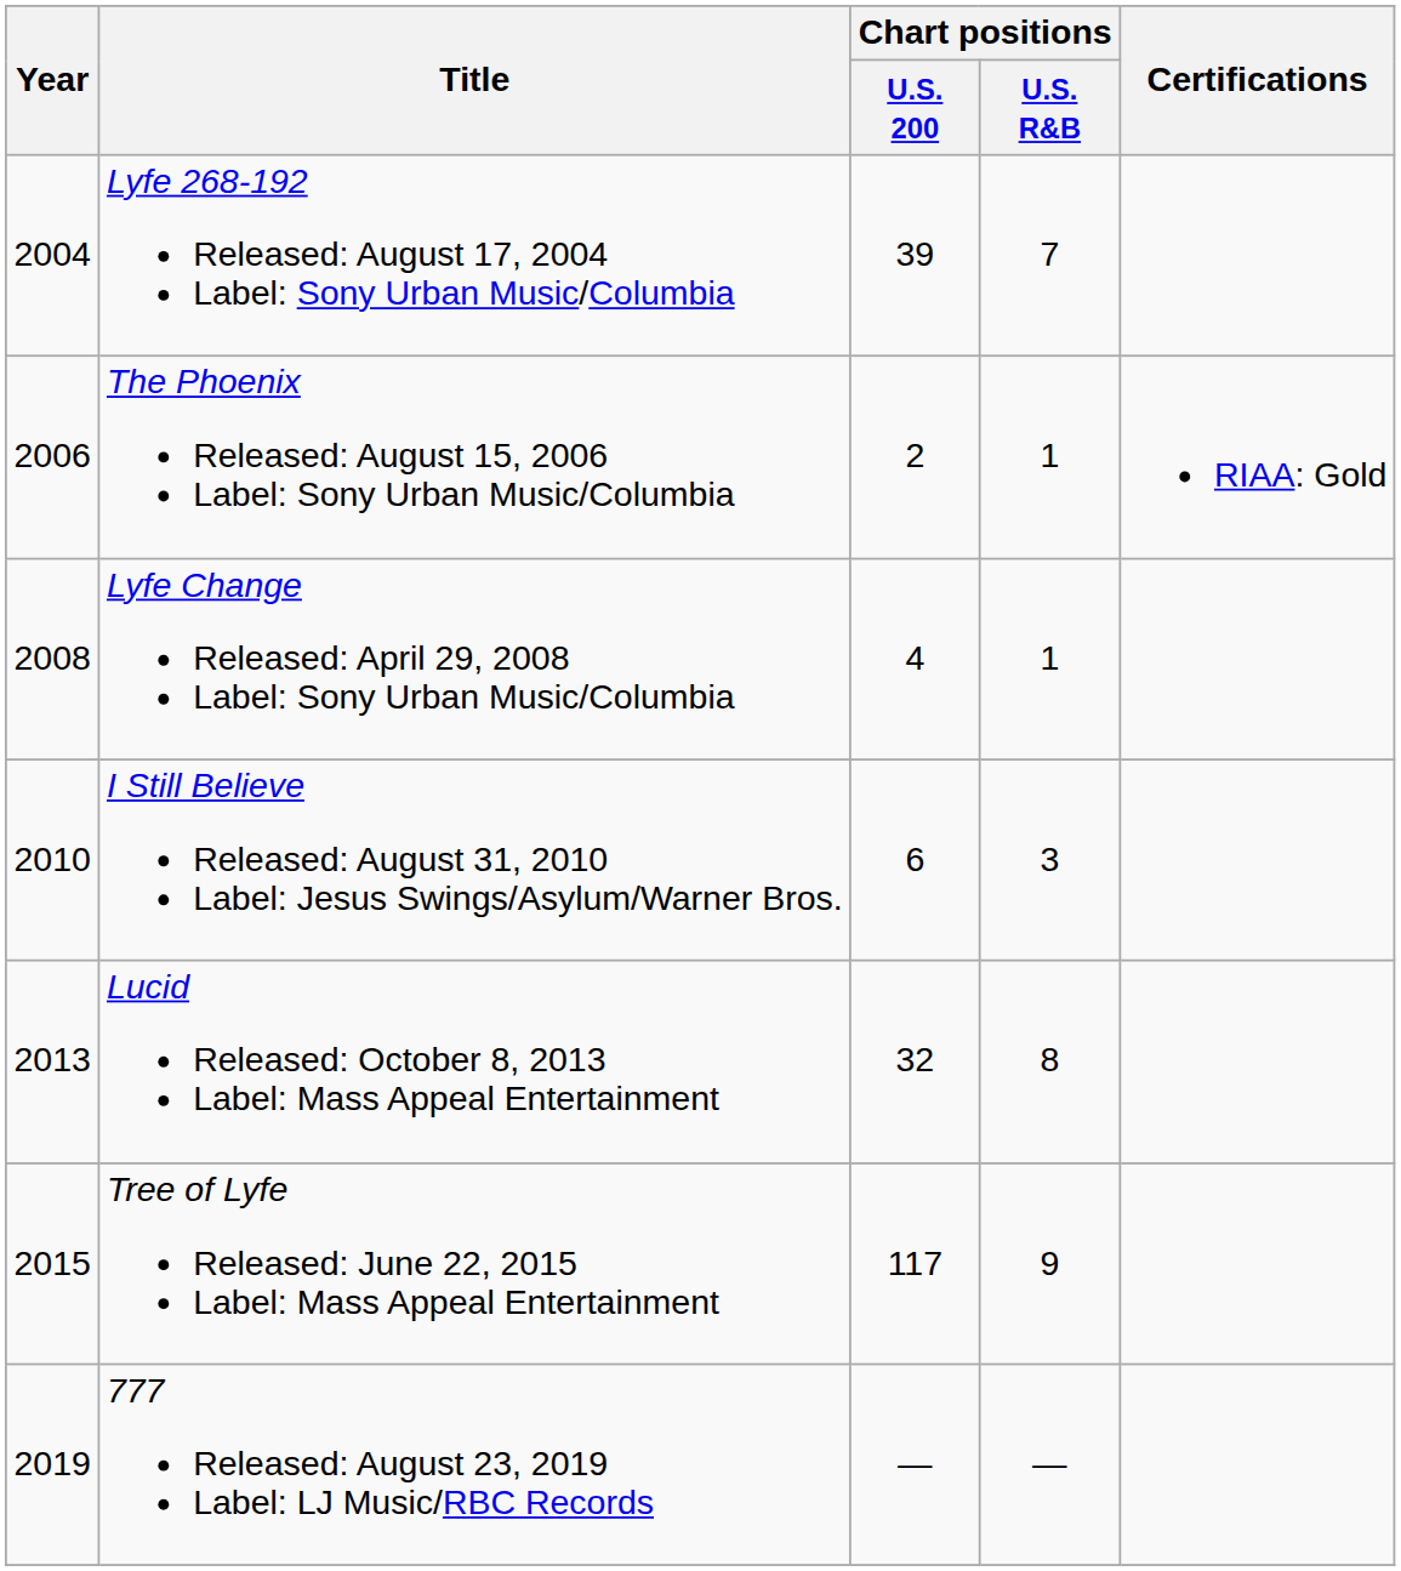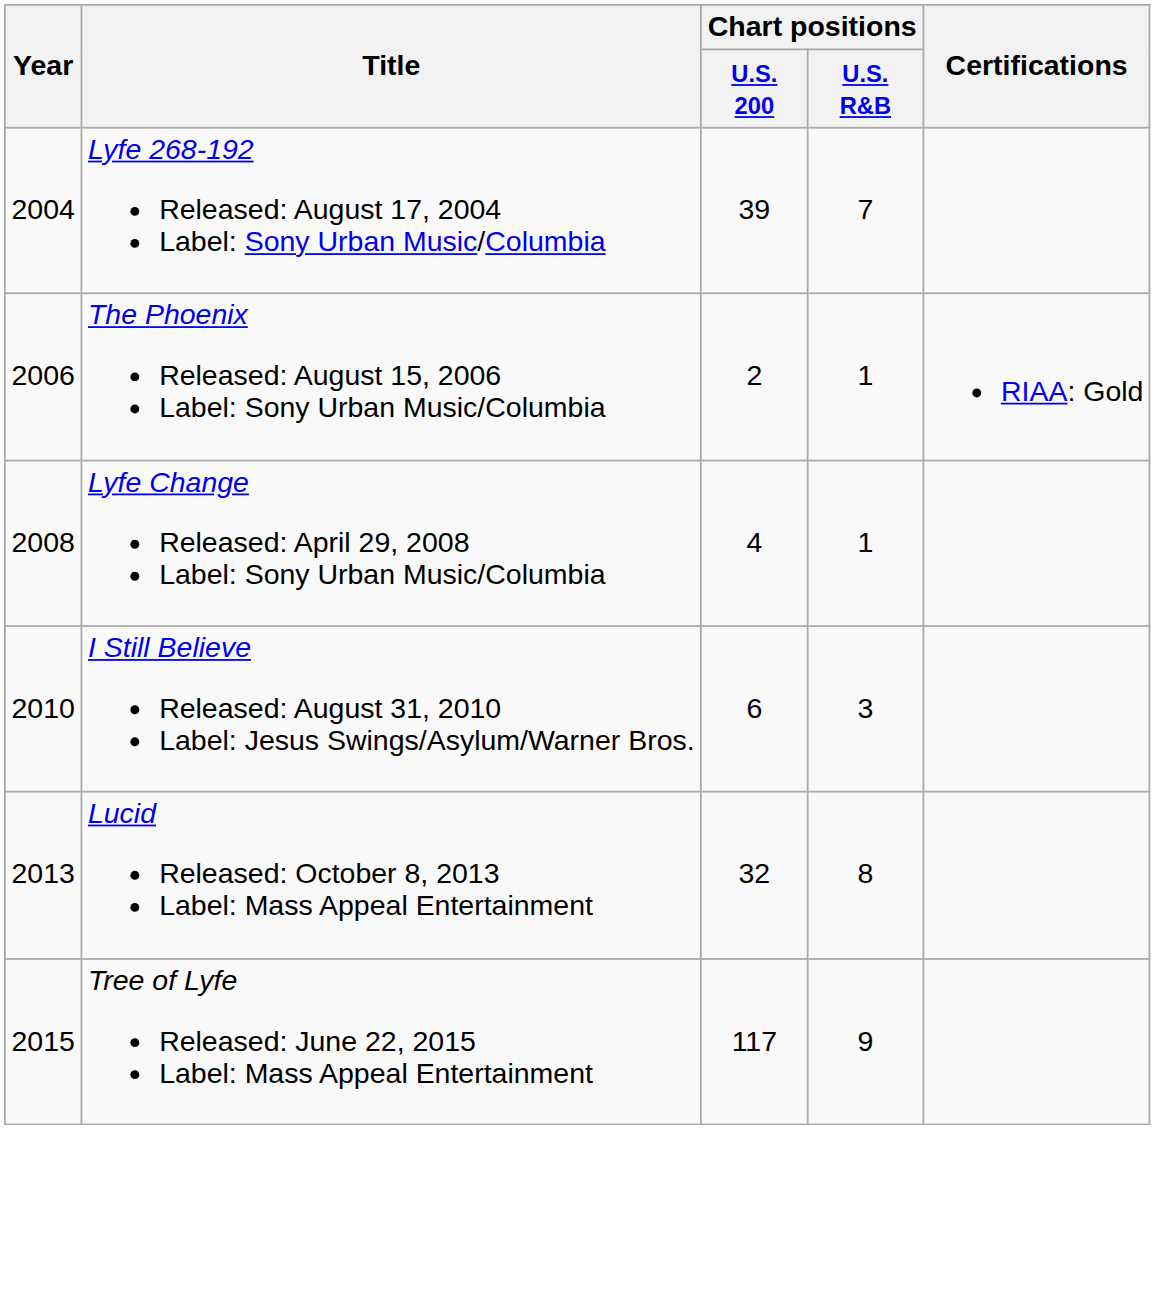- row: 2019 | 777 Released: August 23, 2019 Label: LJ Music/RBC Records | — | —
